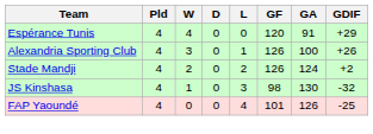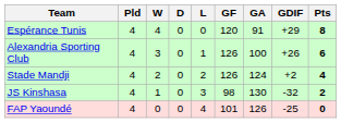+ column: Pts | 8 | 6 | 4 | 2 | 0
